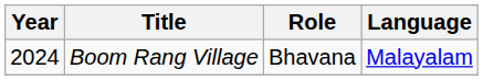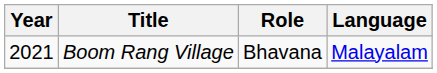Boom Rang Village | Year: 2024 -> 2021
